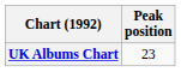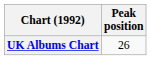UK Albums Chart | Peak position: 23 -> 26
